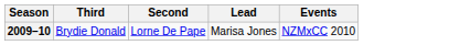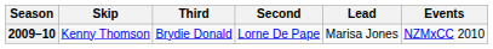+ column: Skip | Kenny Thomson
